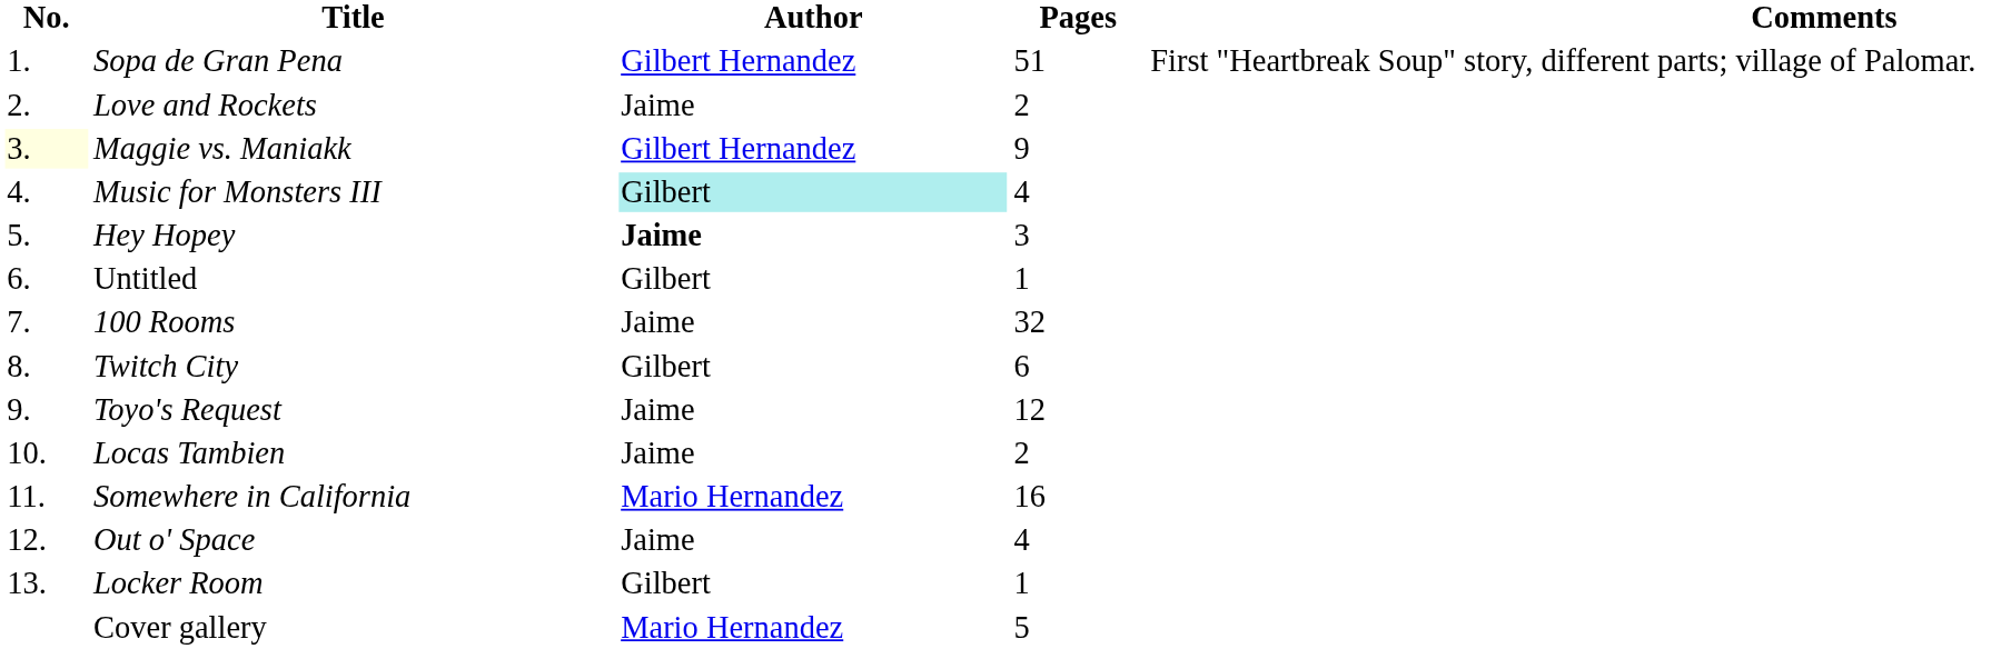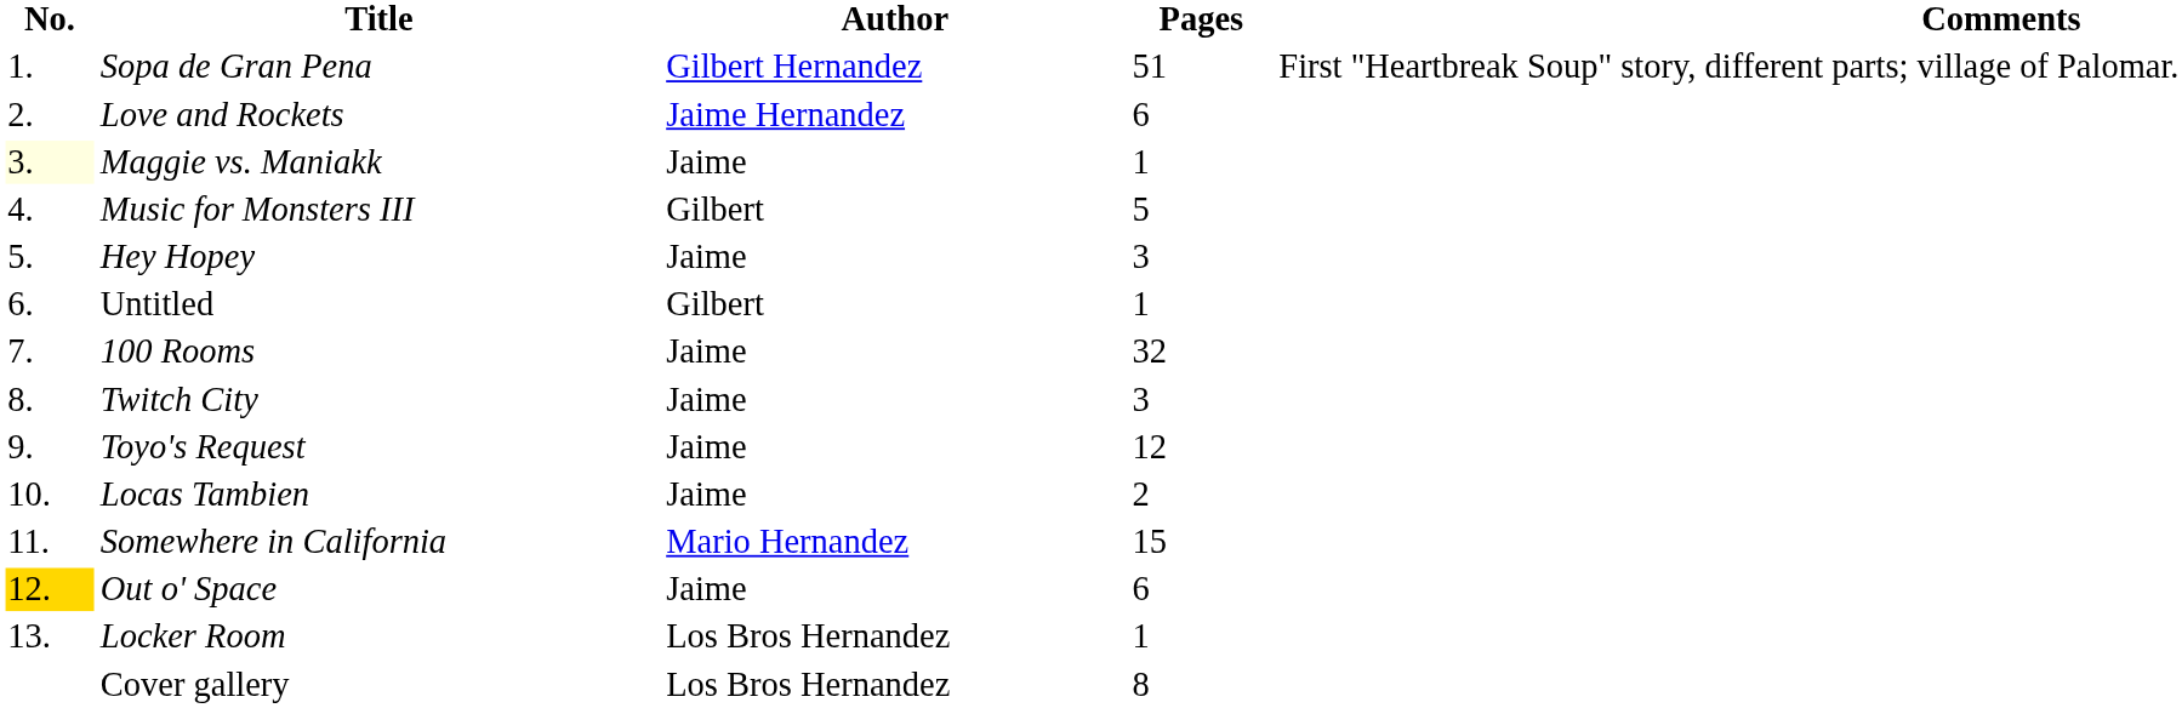Love and Rockets | Author: Jaime -> Jaime Hernandez
Love and Rockets | Pages: 2 -> 6
Maggie vs. Maniakk | Author: Gilbert Hernandez -> Jaime
Maggie vs. Maniakk | Pages: 9 -> 1
Music for Monsters III | Author: paleturquoise background -> no background
Music for Monsters III | Pages: 4 -> 5
Hey Hopey | Author: bold -> normal
Twitch City | Author: Gilbert -> Jaime
Twitch City | Pages: 6 -> 3
Somewhere in California | Pages: 16 -> 15
Out o' Space | No.: no background -> gold background
Out o' Space | Pages: 4 -> 6
Locker Room | Author: Gilbert -> Los Bros Hernandez
Cover gallery | Author: Mario Hernandez -> Los Bros Hernandez
Cover gallery | Pages: 5 -> 8
